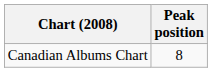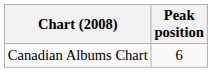Canadian Albums Chart | Peak position: 8 -> 6
